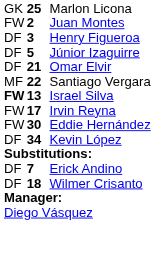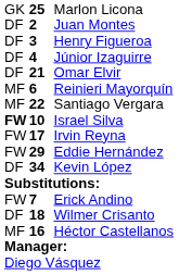Juan Montes | column 1: FW -> DF
Júnior Izaguirre | column 2: 5 -> 4
+ row: MF | 6 | Reinieri Mayorquín
Israel Silva | column 2: 13 -> 10
Eddie Hernández | column 2: 30 -> 29
Erick Andino | column 1: DF -> FW
+ row: MF | 16 | Héctor Castellanos
